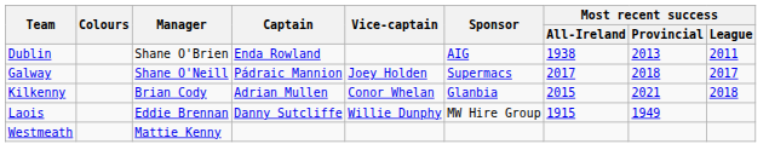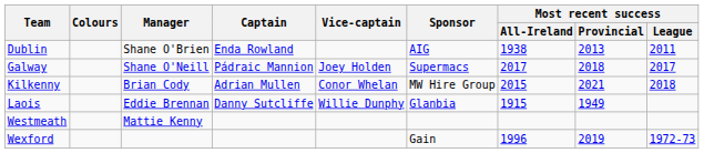Kilkenny | Sponsor: Glanbia -> MW Hire Group
Laois | Sponsor: MW Hire Group -> Glanbia
+ row: Wexford | Gain | 1996 | 2019 | 1972-73
